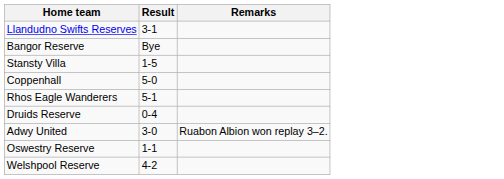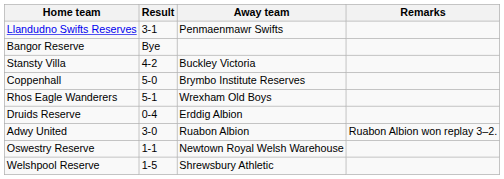+ column: Away team | Penmaenmawr Swifts | Buckley Victoria | Brymbo Institute Reserves | Wrexham Old Boys | Erddig Albion | Ruabon Albion | Newtown Royal Welsh Warehouse | Shrewsbury Athletic
Stansty Villa | Result: 1-5 -> 4-2
Welshpool Reserve | Result: 4-2 -> 1-5
